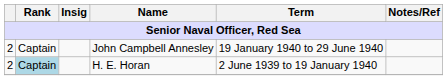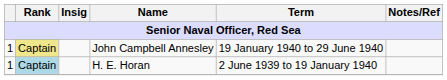John Campbell Annesley | column 1: 2 -> 1
John Campbell Annesley | Rank: no background -> khaki background
H. E. Horan | column 1: 2 -> 1
